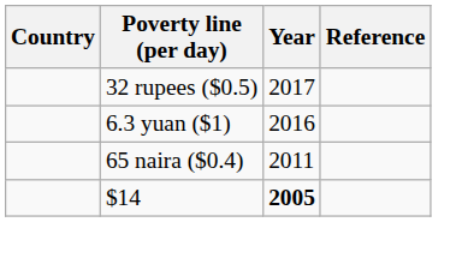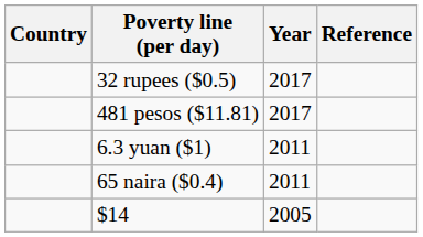+ row: 481 pesos ($11.81) | 2017
6.3 yuan ($1) | Year: 2016 -> 2011
$14 | Year: bold -> normal
